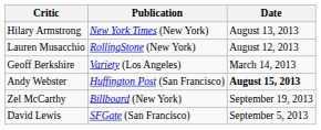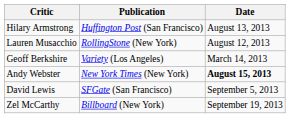Hilary Armstrong | Publication: New York Times (New York) -> Huffington Post (San Francisco)
Andy Webster | Publication: Huffington Post (San Francisco) -> New York Times (New York)
rows swapped: David Lewis <-> Zel McCarthy
